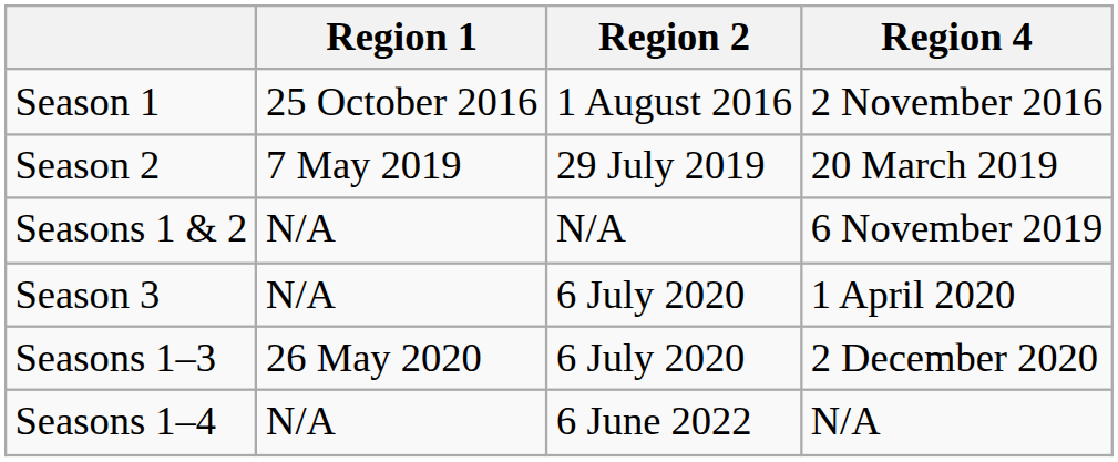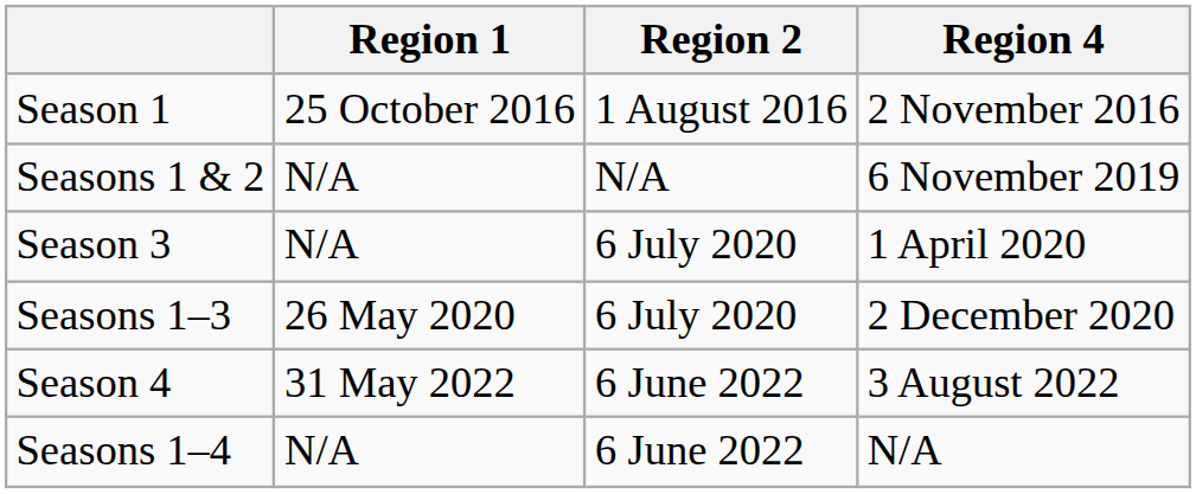- row: Season 2 | 7 May 2019 | 29 July 2019 | 20 March 2019
+ row: Season 4 | 31 May 2022 | 6 June 2022 | 3 August 2022
